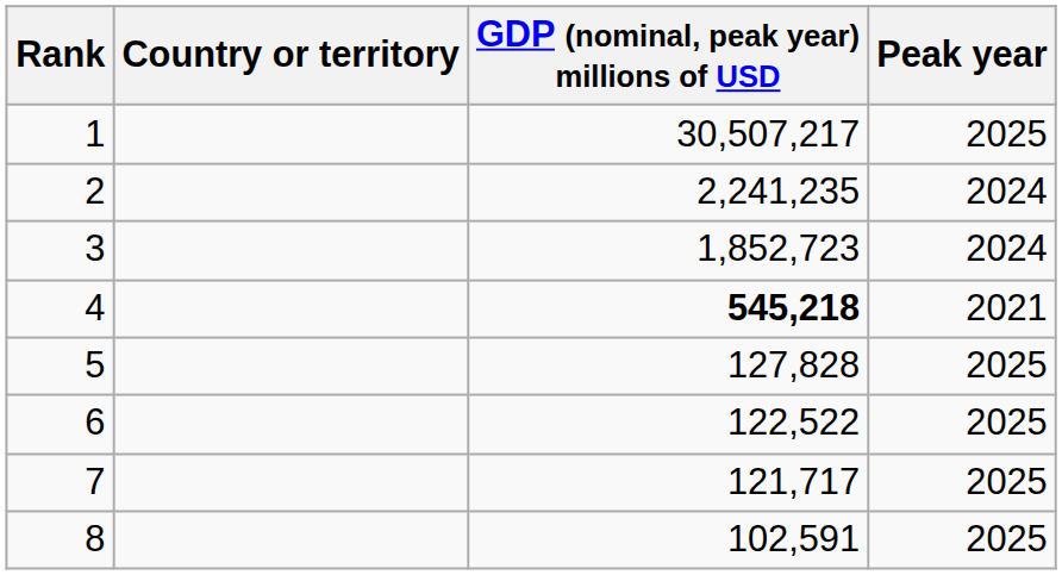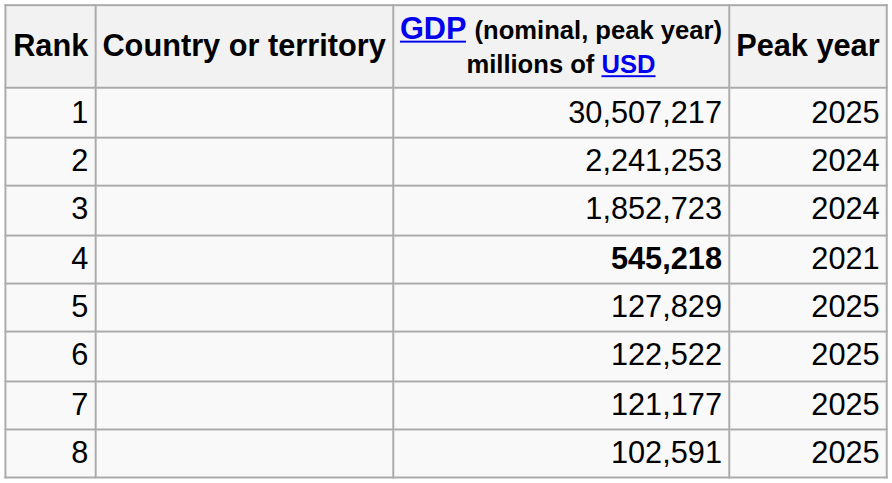2 | GDP (nominal, peak year) millions of USD: 2,241,235 -> 2,241,253
5 | GDP (nominal, peak year) millions of USD: 127,828 -> 127,829
7 | GDP (nominal, peak year) millions of USD: 121,717 -> 121,177
